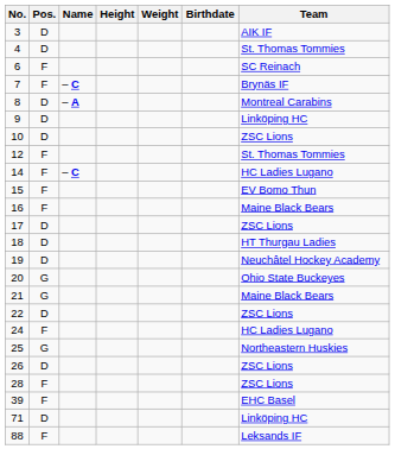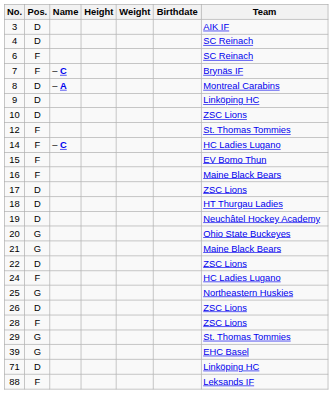4 | Team: St. Thomas Tommies -> SC Reinach
+ row: 29 | G | St. Thomas Tommies
39 | Pos.: F -> G
